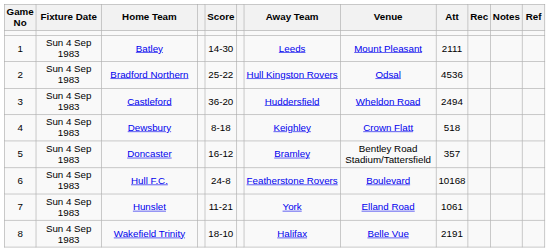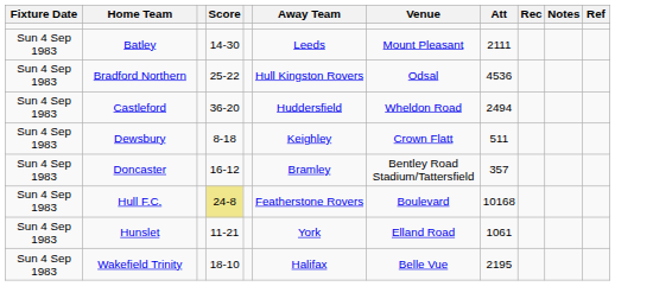- column: Game No | 1 | 2 | 3 | 4 | 5 | 6 | 7 | 8
Dewsbury | Att: 518 -> 511
Hull F.C. | Score: no background -> khaki background
Wakefield Trinity | Att: 2191 -> 2195
